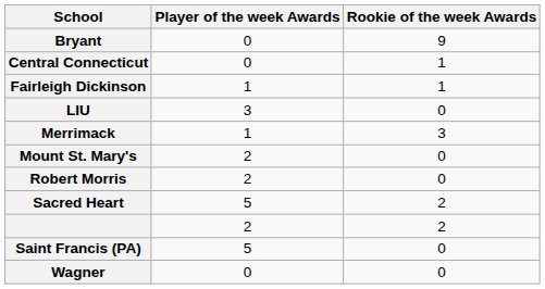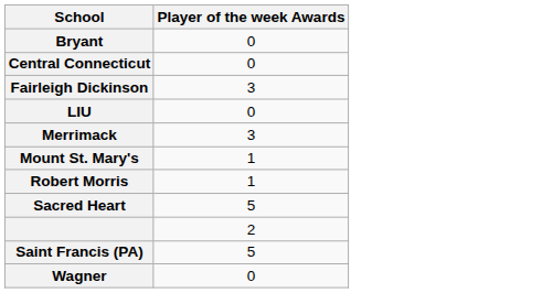- column: Rookie of the week Awards | 9 | 1 | 1 | 0 | 3 | 0 | 0 | 2 | 2 | 0 | 0
Fairleigh Dickinson | Player of the week Awards: 1 -> 3
LIU | Player of the week Awards: 3 -> 0
Merrimack | Player of the week Awards: 1 -> 3
Mount St. Mary's | Player of the week Awards: 2 -> 1
Robert Morris | Player of the week Awards: 2 -> 1
